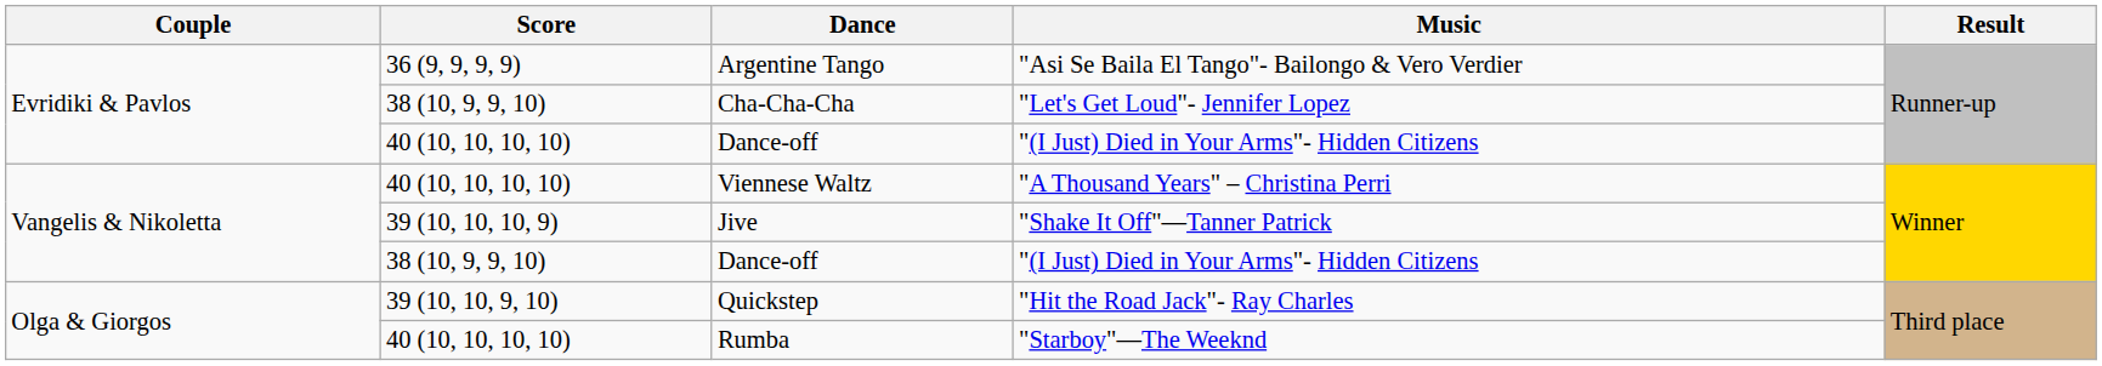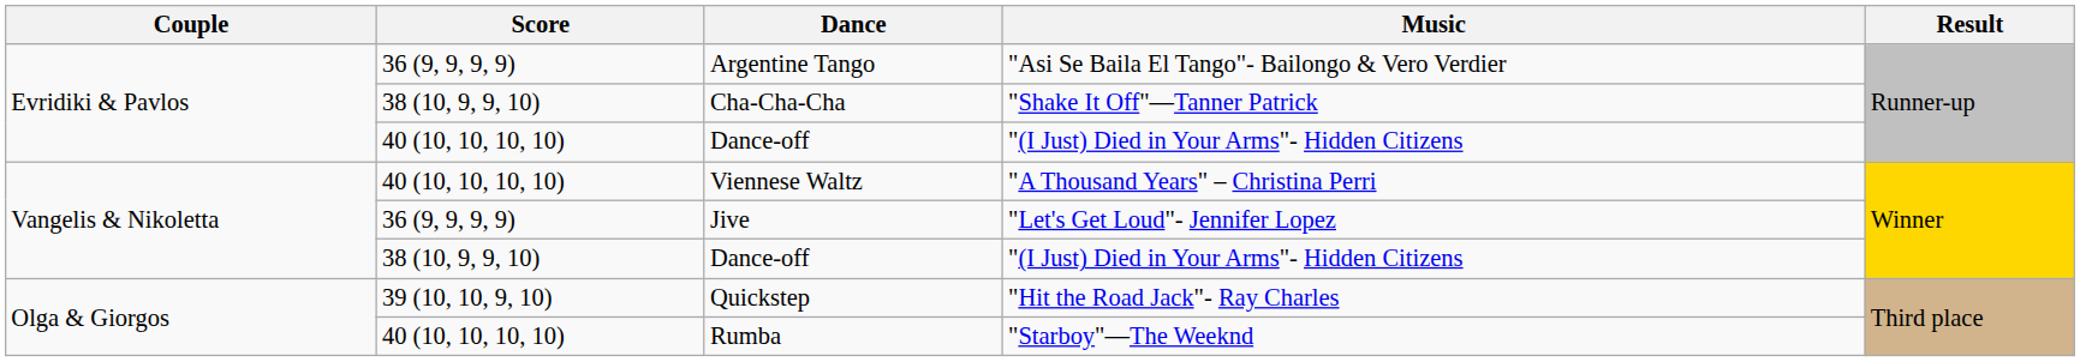Cha-Cha-Cha | Music: "Let's Get Loud"- Jennifer Lopez -> "Shake It Off"—Tanner Patrick
Jive | Score: 39 (10, 10, 10, 9) -> 36 (9, 9, 9, 9)
Jive | Music: "Shake It Off"—Tanner Patrick -> "Let's Get Loud"- Jennifer Lopez
